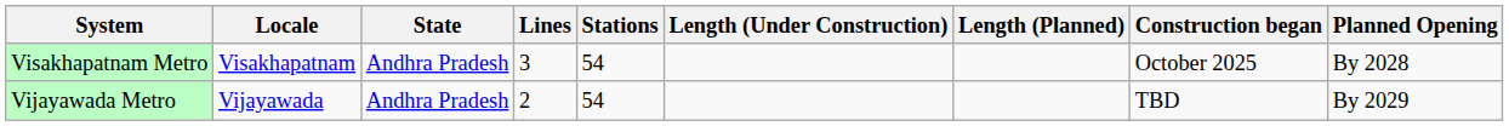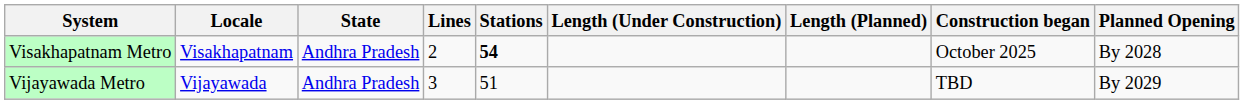Visakhapatnam Metro | Lines: 3 -> 2
Visakhapatnam Metro | Stations: normal -> bold
Vijayawada Metro | Lines: 2 -> 3
Vijayawada Metro | Stations: 54 -> 51
